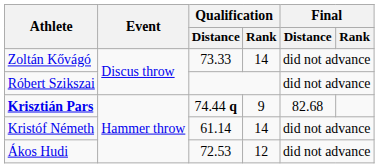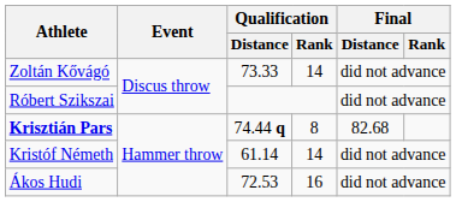Krisztián Pars | Qualification / Rank: 9 -> 8
Ákos Hudi | Qualification / Rank: 12 -> 16
